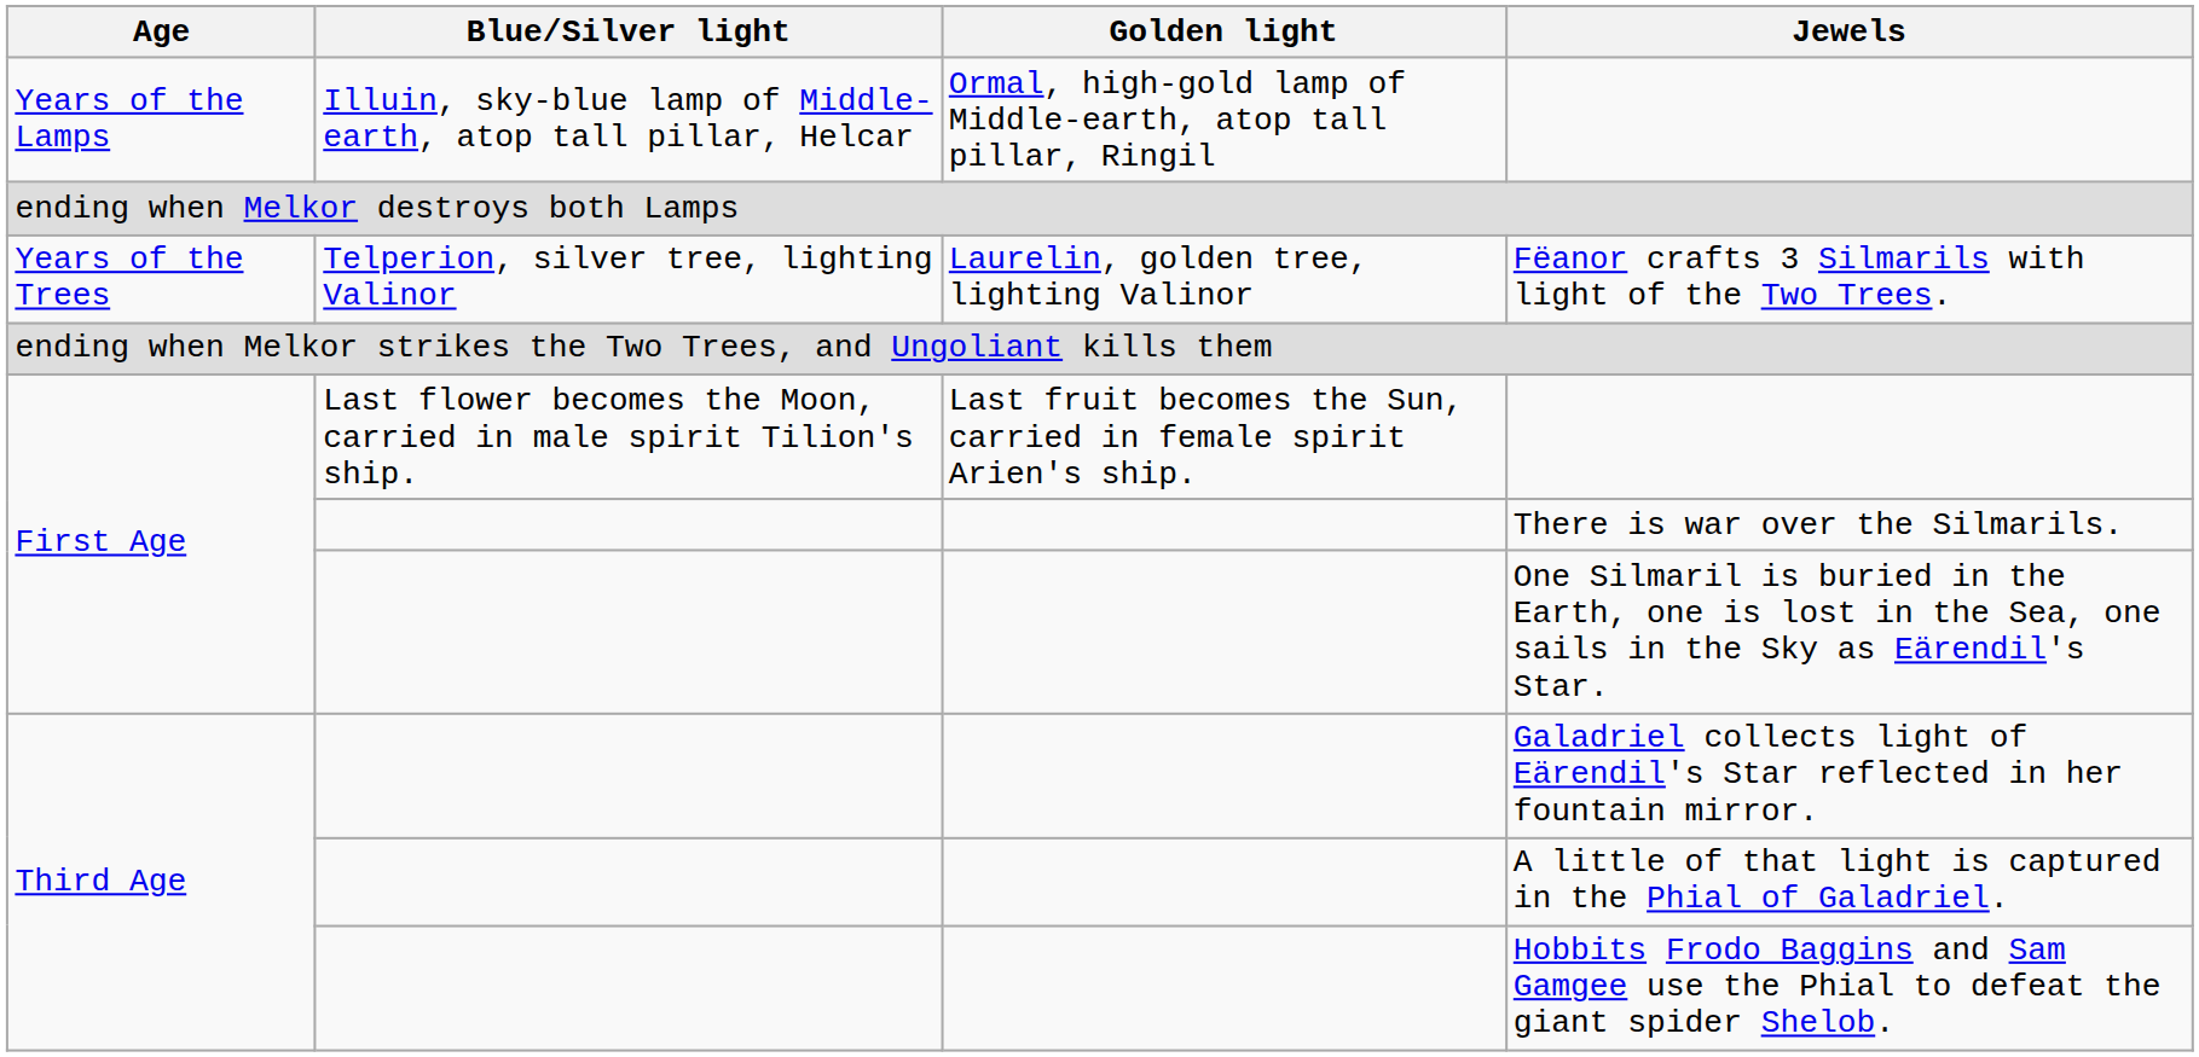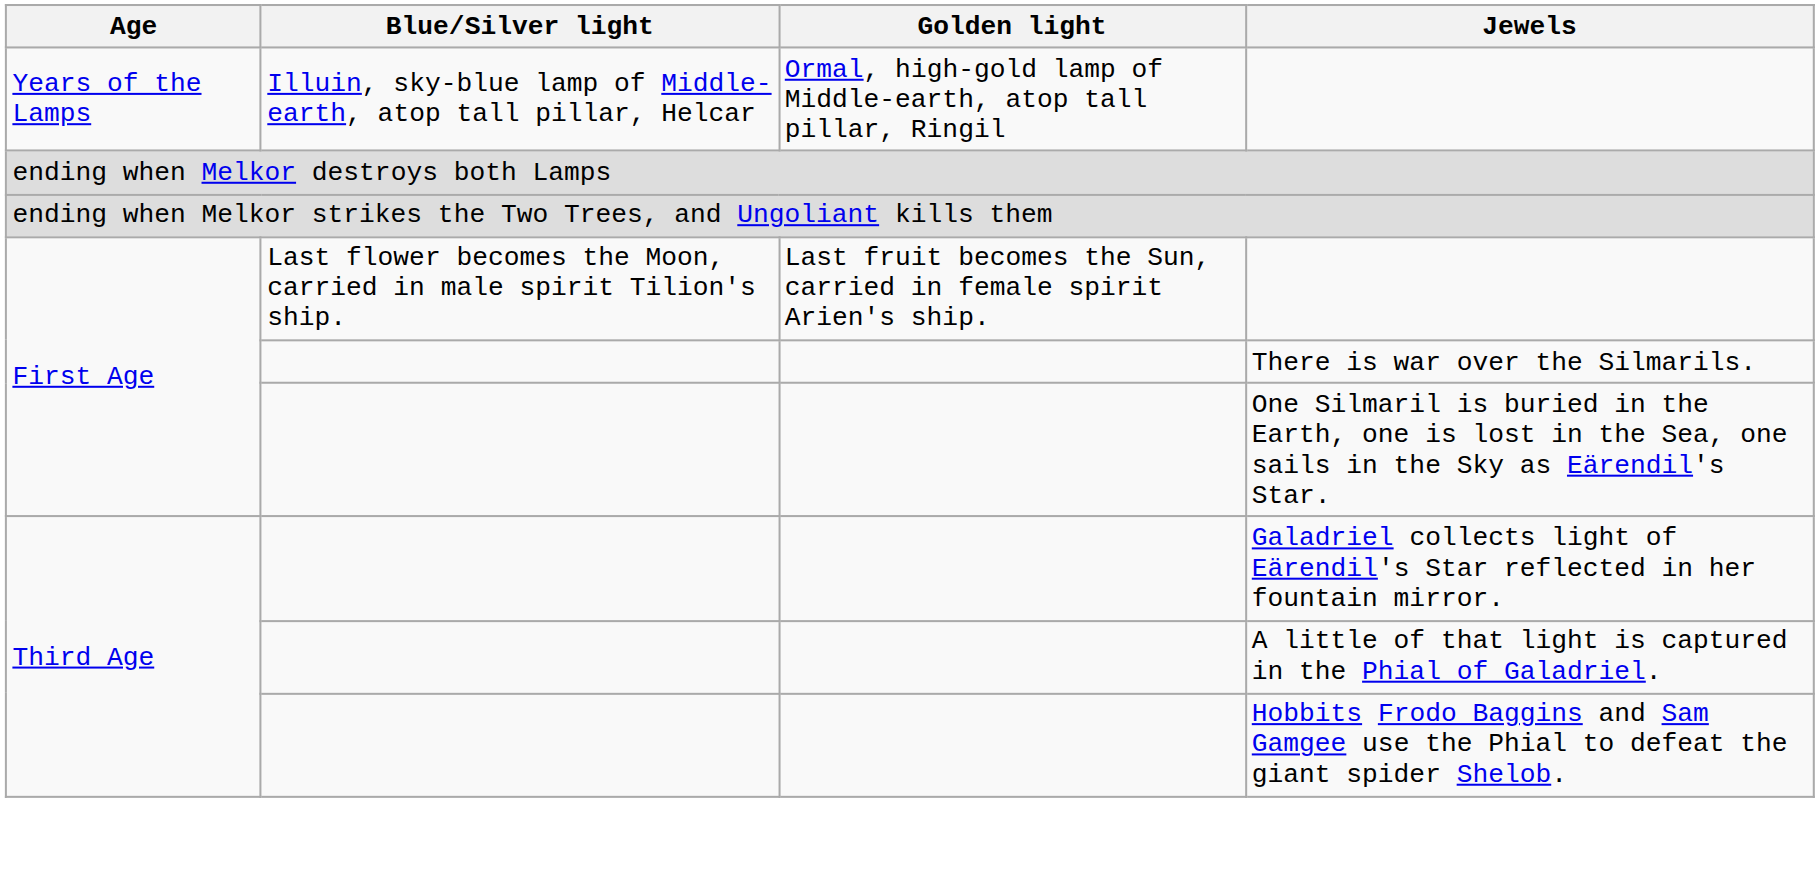- row: Years of the Trees | Telperion, silver tree, lighting Valinor | Laurelin, golden tree, lighting Valinor | Fëanor crafts 3 Silmarils with light of the Two Trees.
